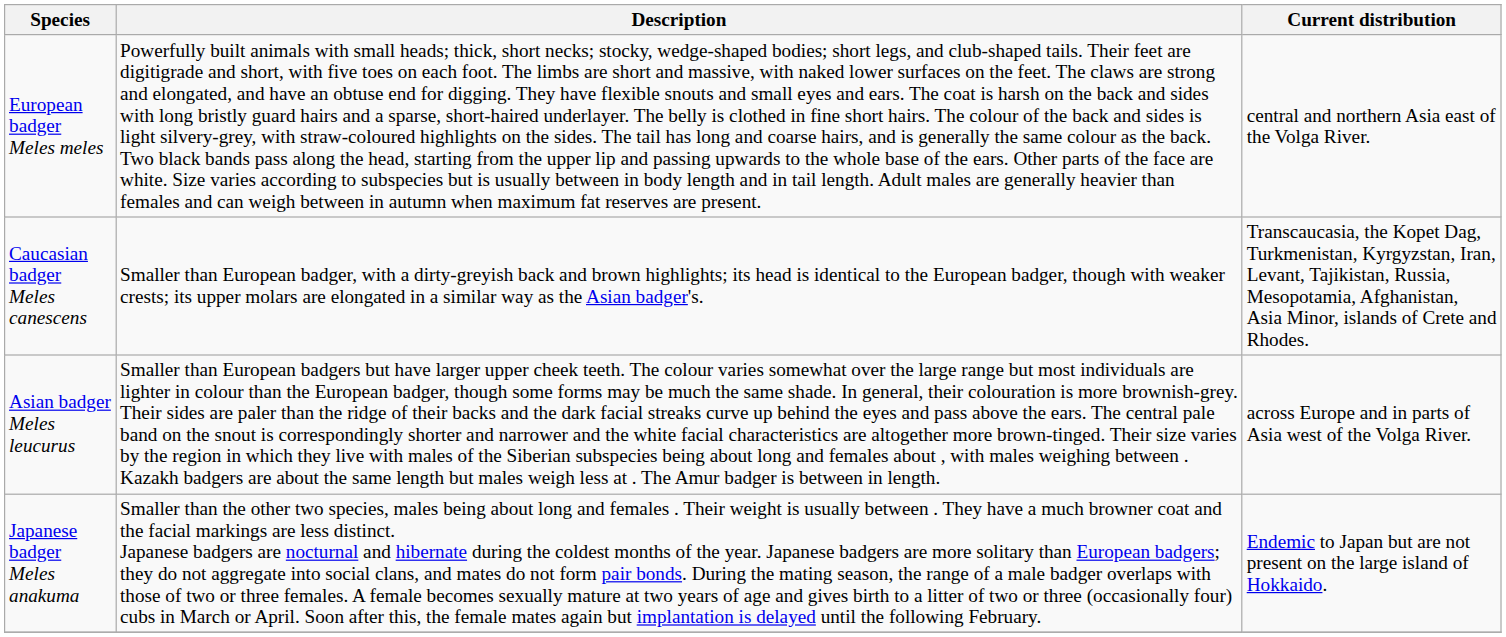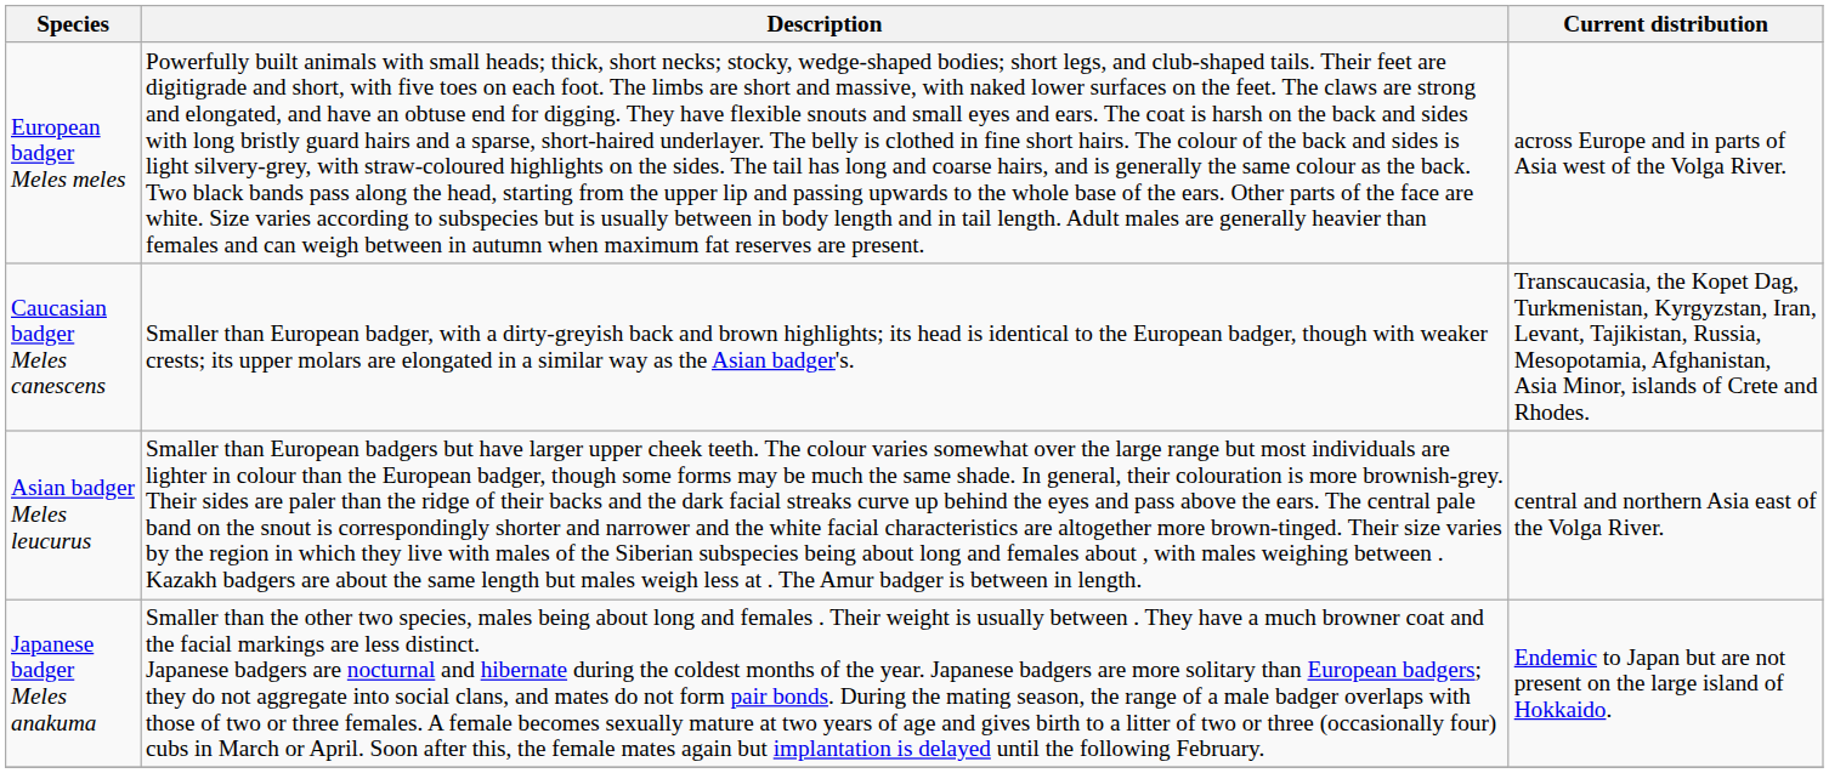European badger Meles meles | Current distribution: central and northern Asia east of the Volga River. -> across Europe and in parts of Asia west of the Volga River.
Asian badger Meles leucurus | Current distribution: across Europe and in parts of Asia west of the Volga River. -> central and northern Asia east of the Volga River.
